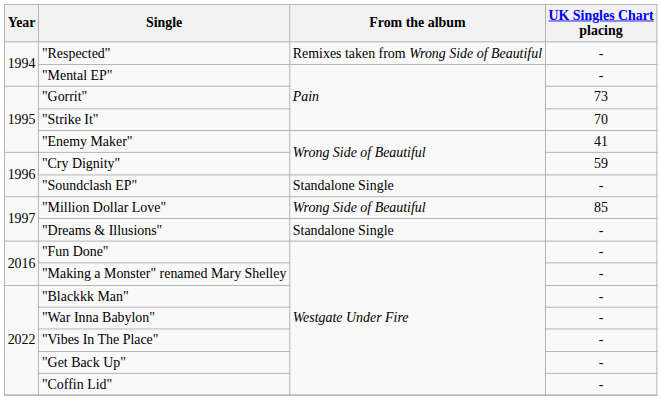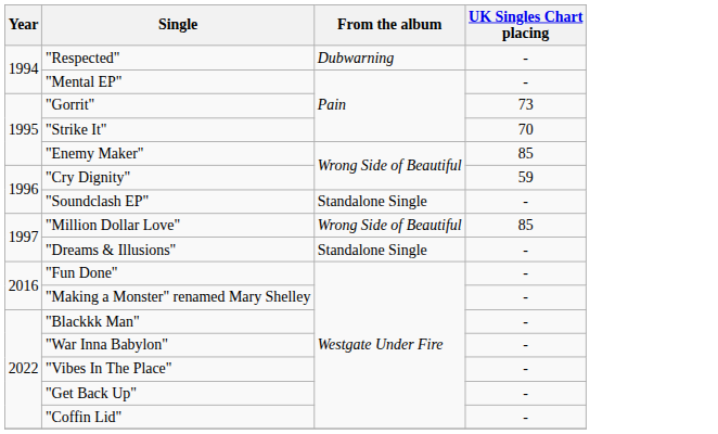"Respected" | From the album: Remixes taken from Wrong Side of Beautiful -> Dubwarning
"Enemy Maker" | UK Singles Chart placing: 41 -> 85
